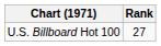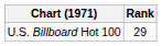U.S. Billboard Hot 100 | Rank: 27 -> 29
